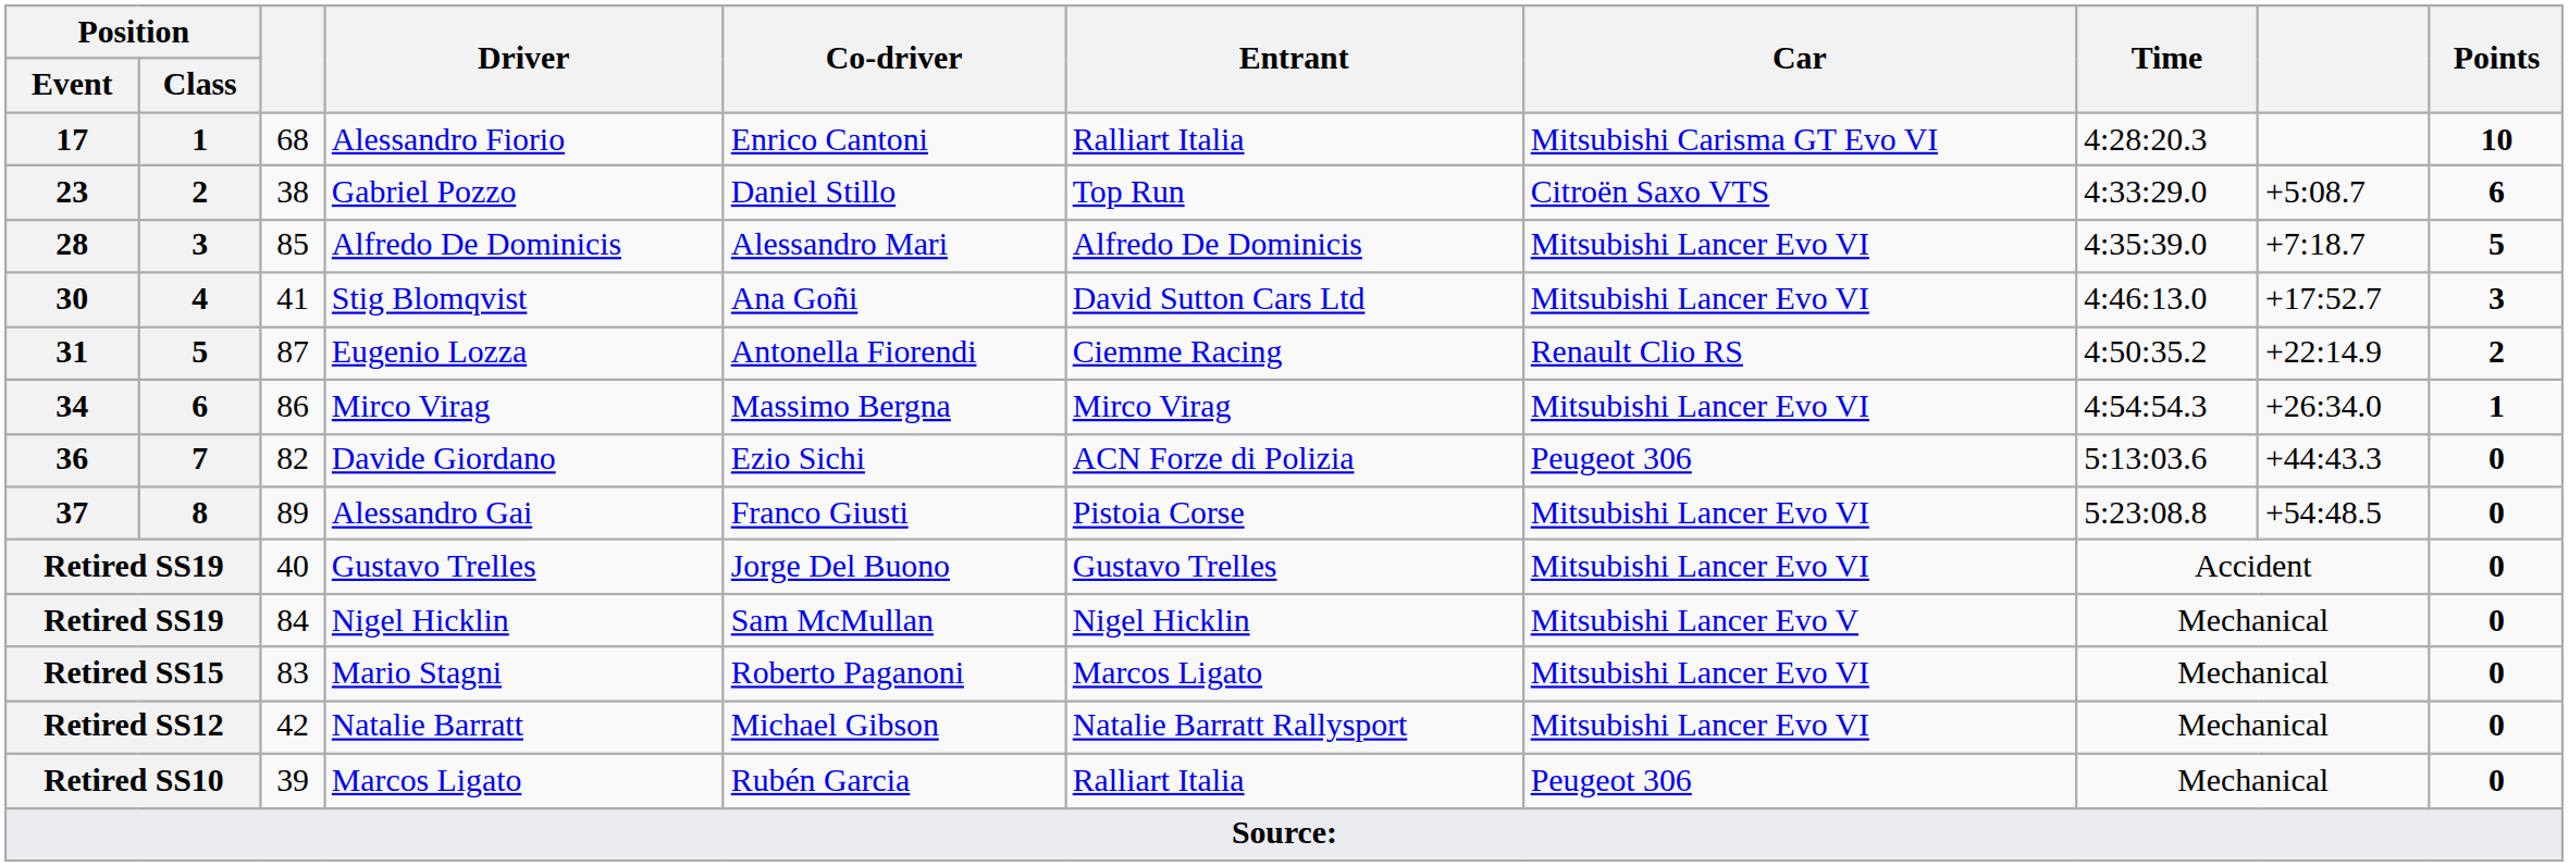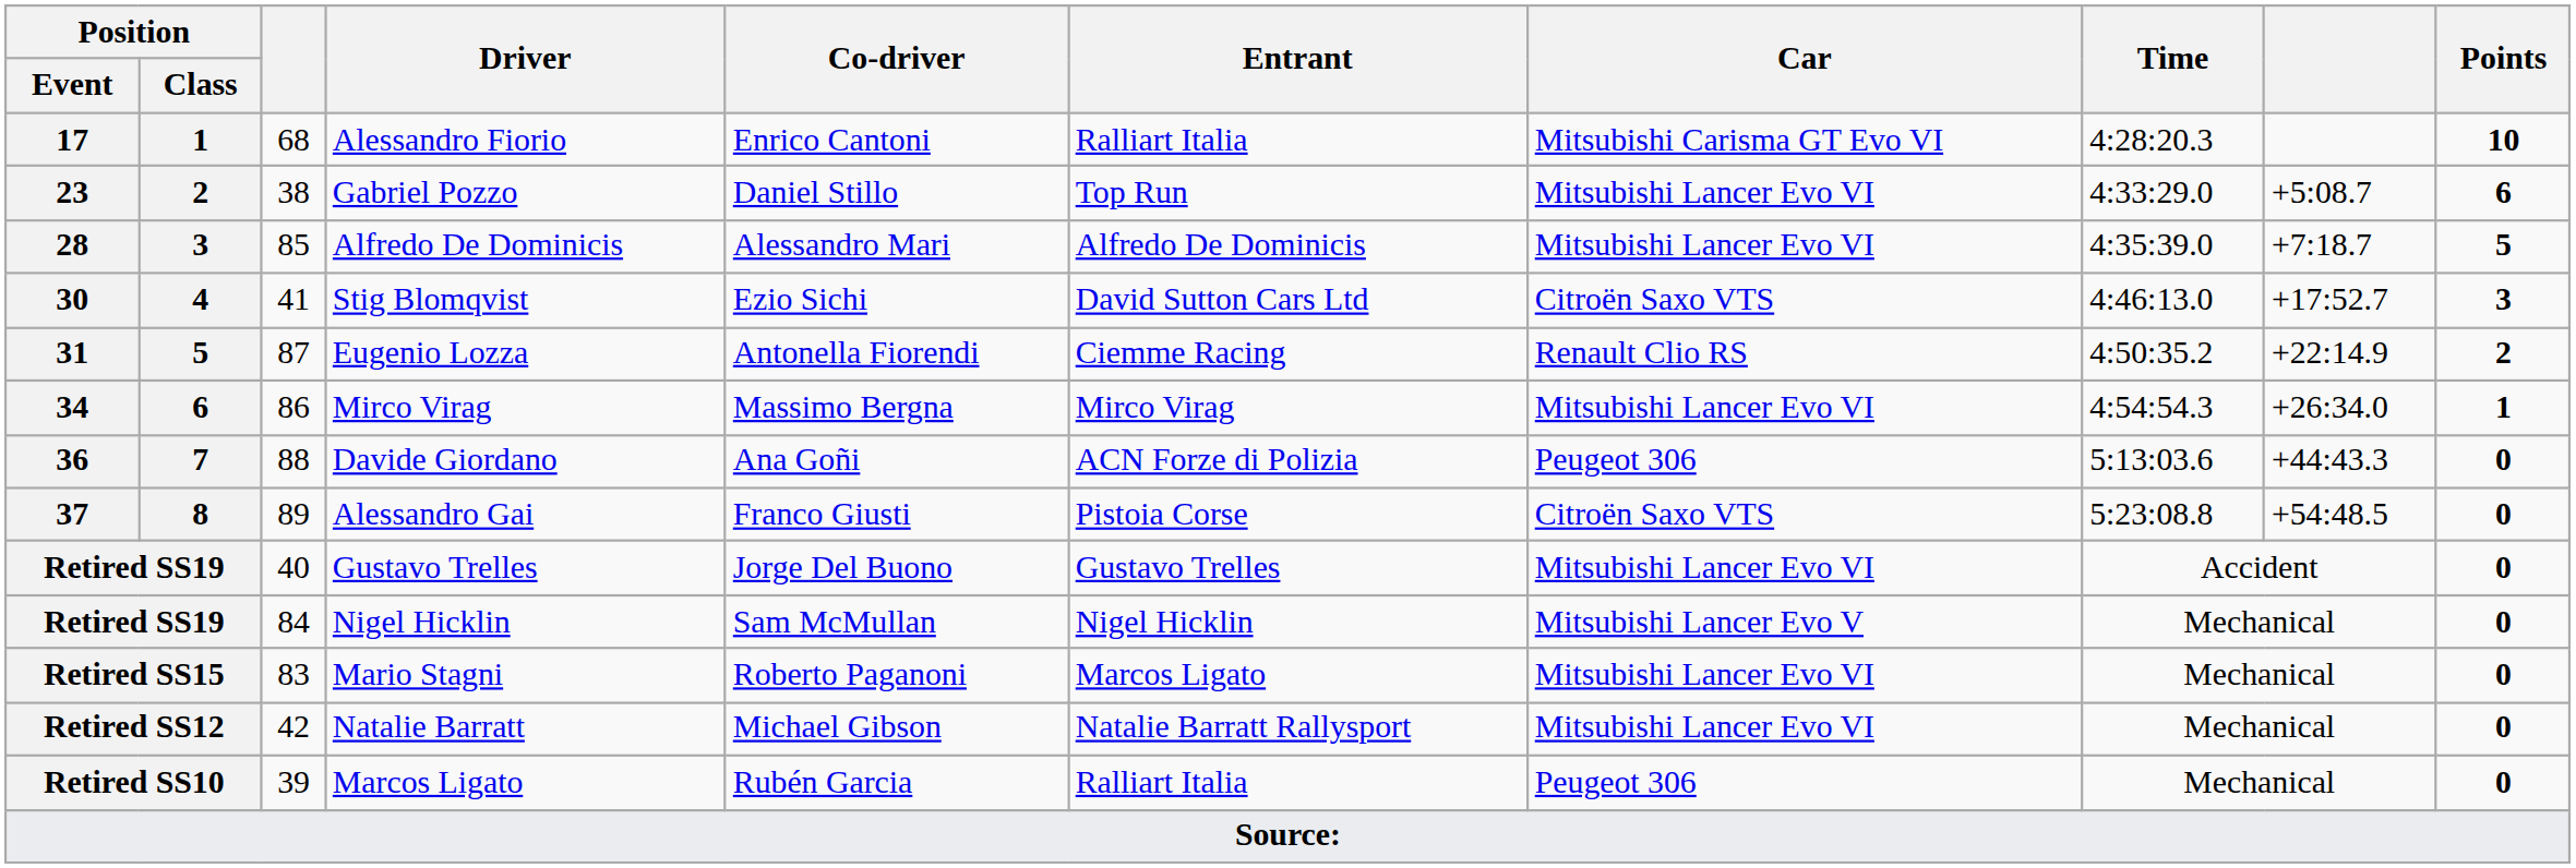23 | Car: Citroën Saxo VTS -> Mitsubishi Lancer Evo VI
30 | Co-driver: Ana Goñi -> Ezio Sichi
30 | Car: Mitsubishi Lancer Evo VI -> Citroën Saxo VTS
36 | column 3: 82 -> 88
36 | Co-driver: Ezio Sichi -> Ana Goñi
37 | Car: Mitsubishi Lancer Evo VI -> Citroën Saxo VTS
